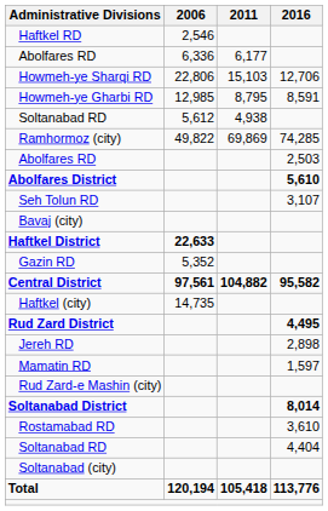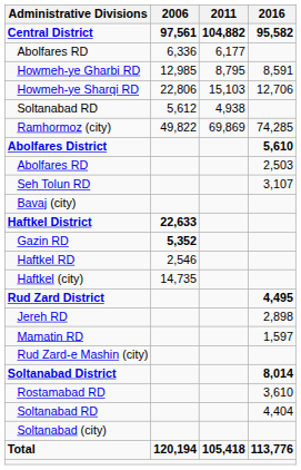rows swapped: Central District <-> Haftkel RD
rows swapped: Howmeh-ye Gharbi RD <-> Howmeh-ye Sharqi RD
rows swapped: Abolfares District <-> Abolfares RD / 2,503
Gazin RD | 2006: normal -> bold
